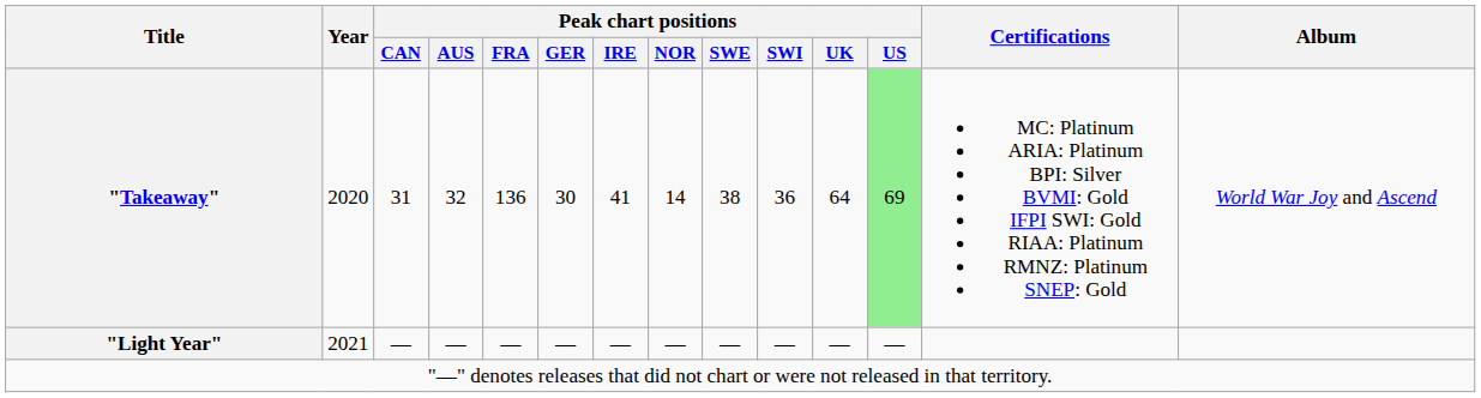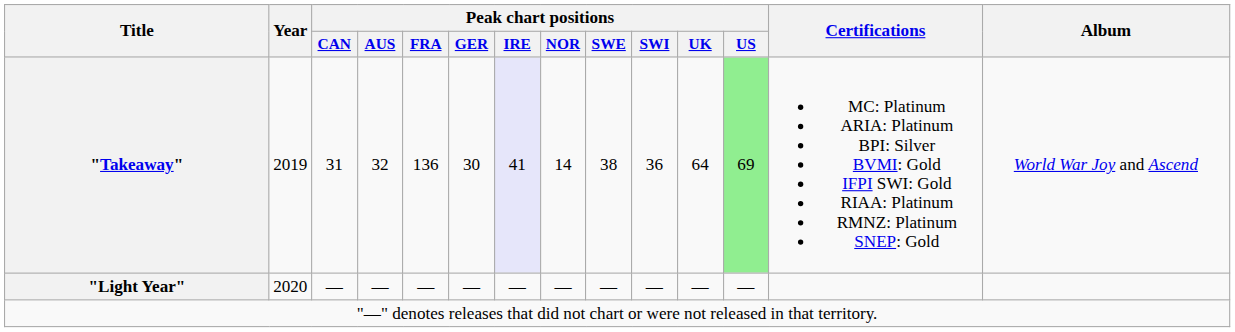"Takeaway" | Year: 2020 -> 2019
"Takeaway" | Peak chart positions / IRE: no background -> lavender background
"Light Year" | Year: 2021 -> 2020
